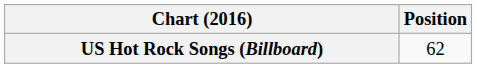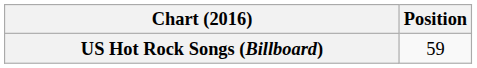US Hot Rock Songs (Billboard) | Position: 62 -> 59
